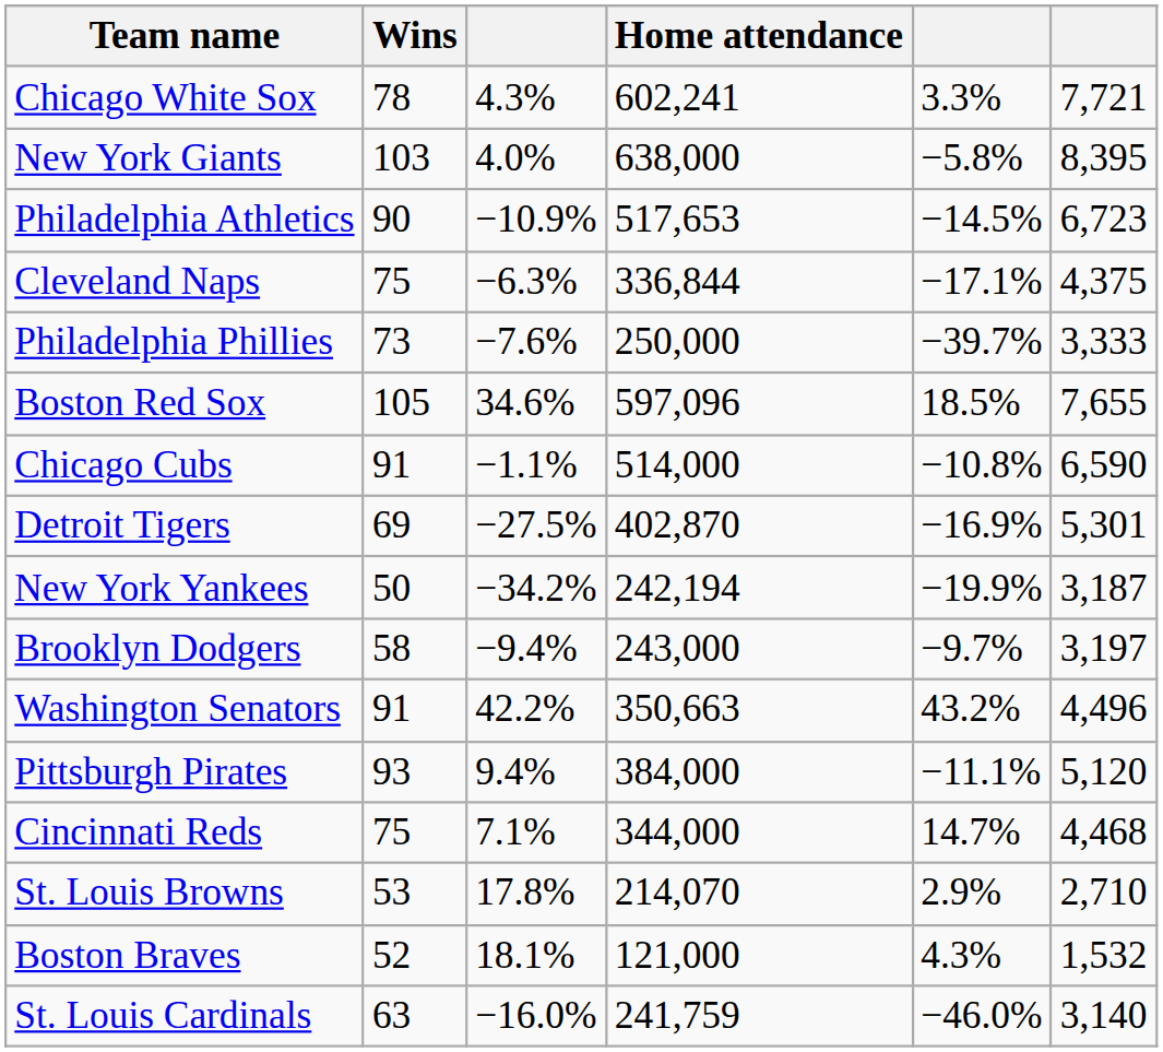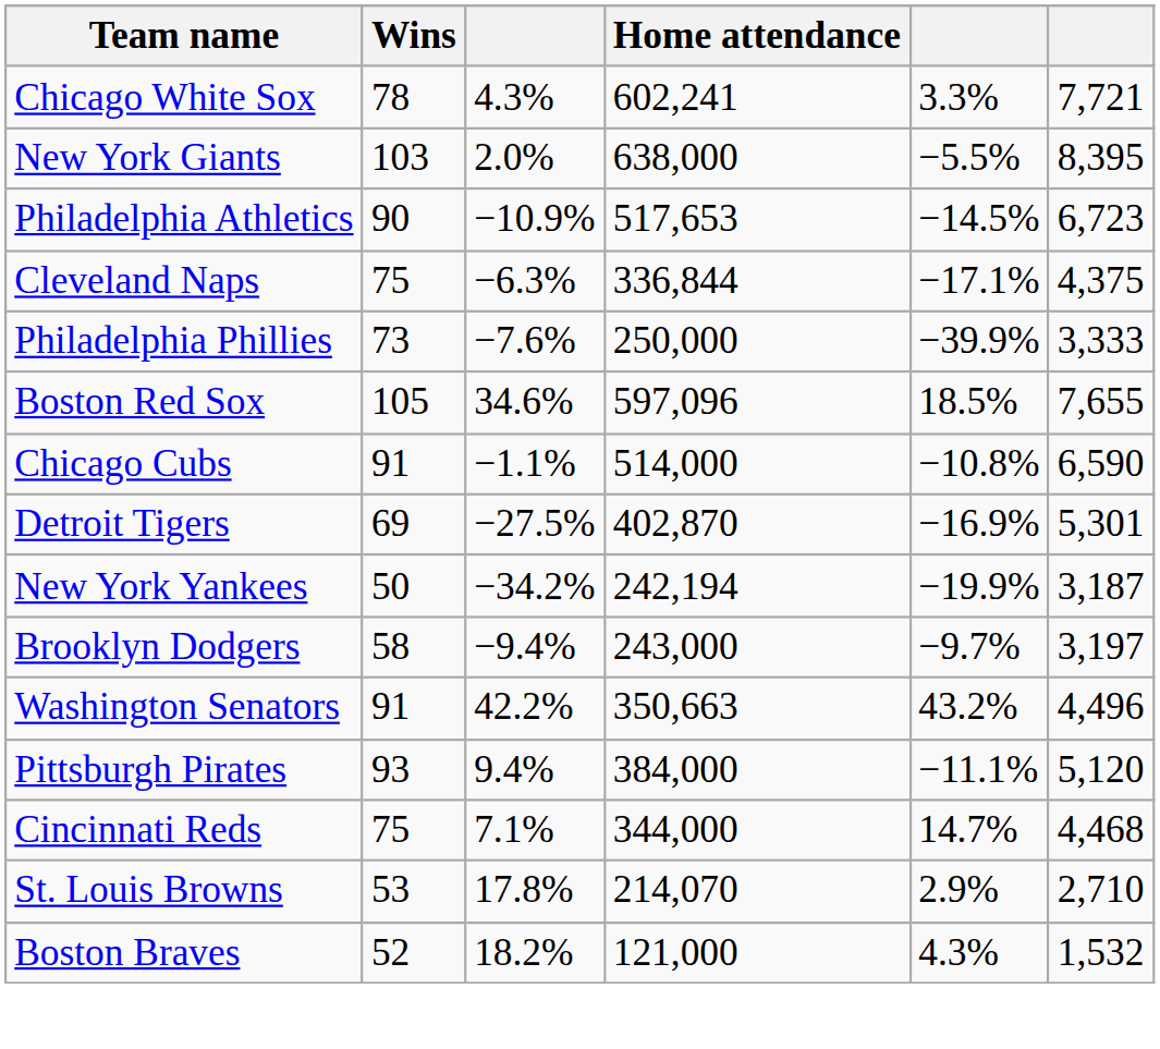New York Giants | column 3: 4.0% -> 2.0%
New York Giants | column 5: −5.8% -> −5.5%
Philadelphia Phillies | column 5: −39.7% -> −39.9%
Boston Braves | column 3: 18.1% -> 18.2%
- row: St. Louis Cardinals | 63 | −16.0% | 241,759 | −46.0% | 3,140
